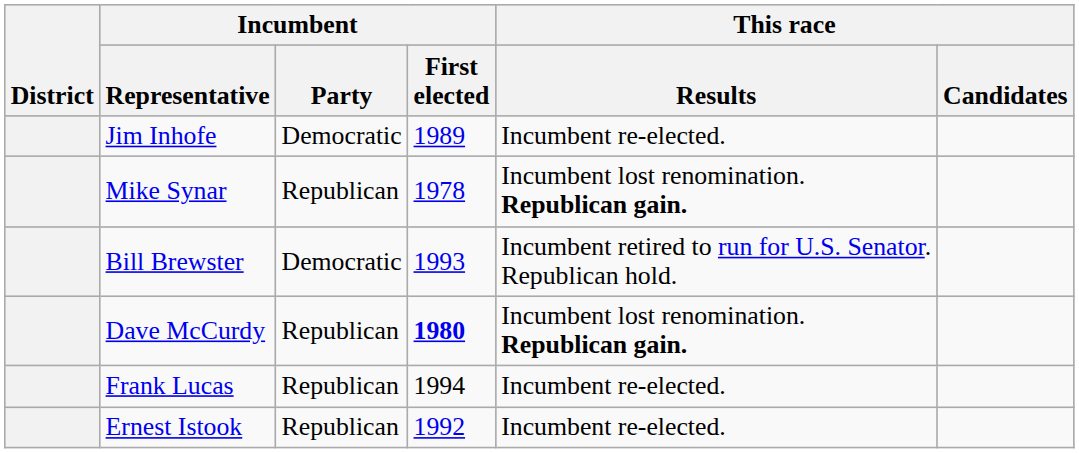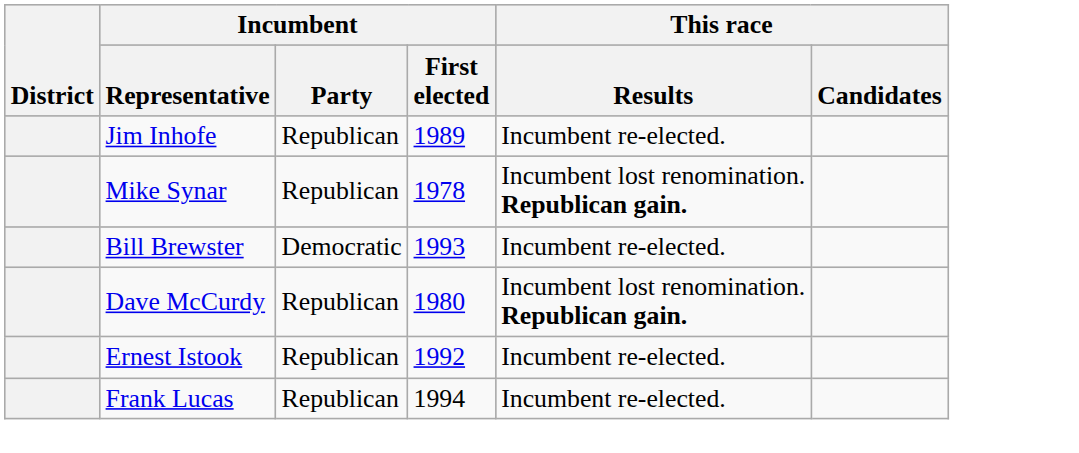Jim Inhofe | Incumbent / Party: Democratic -> Republican
Bill Brewster | This race / Results: Incumbent retired to run for U.S. Senator. Republican hold. -> Incumbent re-elected.
Dave McCurdy | Incumbent / First elected: bold -> normal
rows swapped: Ernest Istook <-> Frank Lucas
